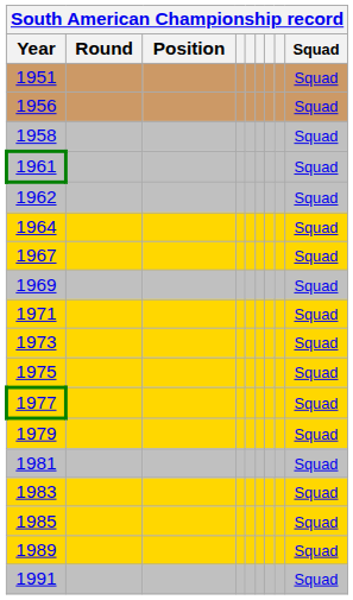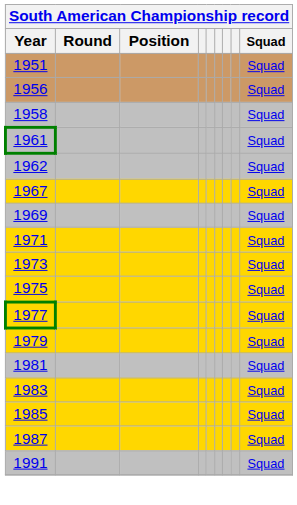- row: 1964 | Squad
+ row: 1987 | Squad
- row: 1989 | Squad
